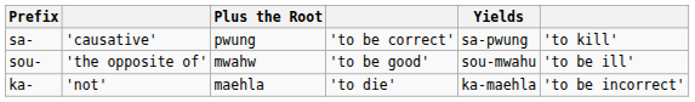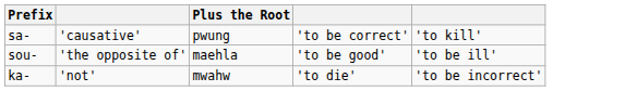- column: Yields | sa-pwung | sou-mwahu | ka-maehla
sou- | Plus the Root: mwahw -> maehla
ka- | Plus the Root: maehla -> mwahw
